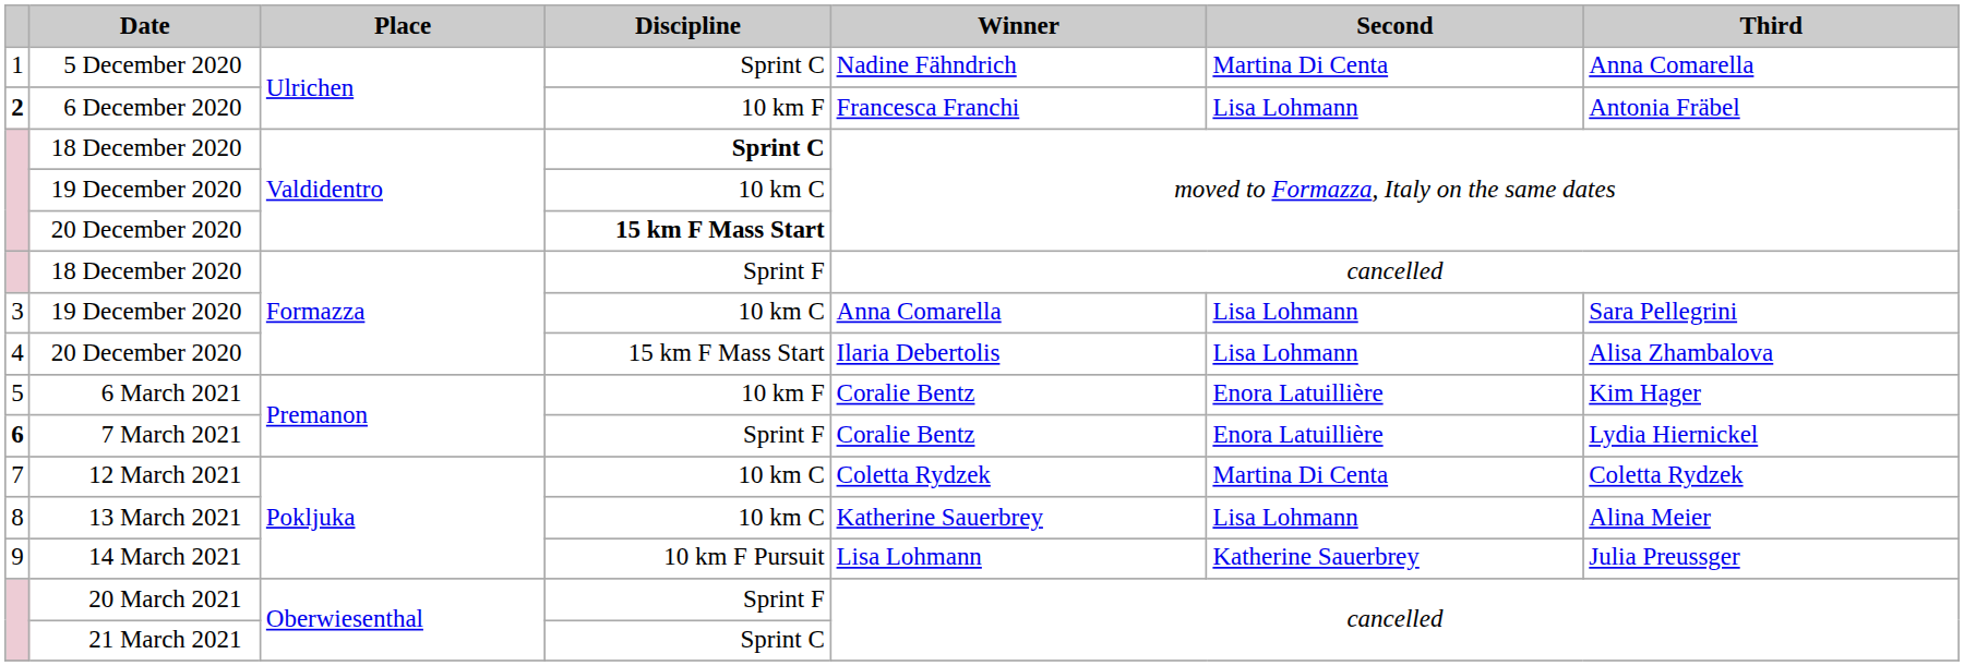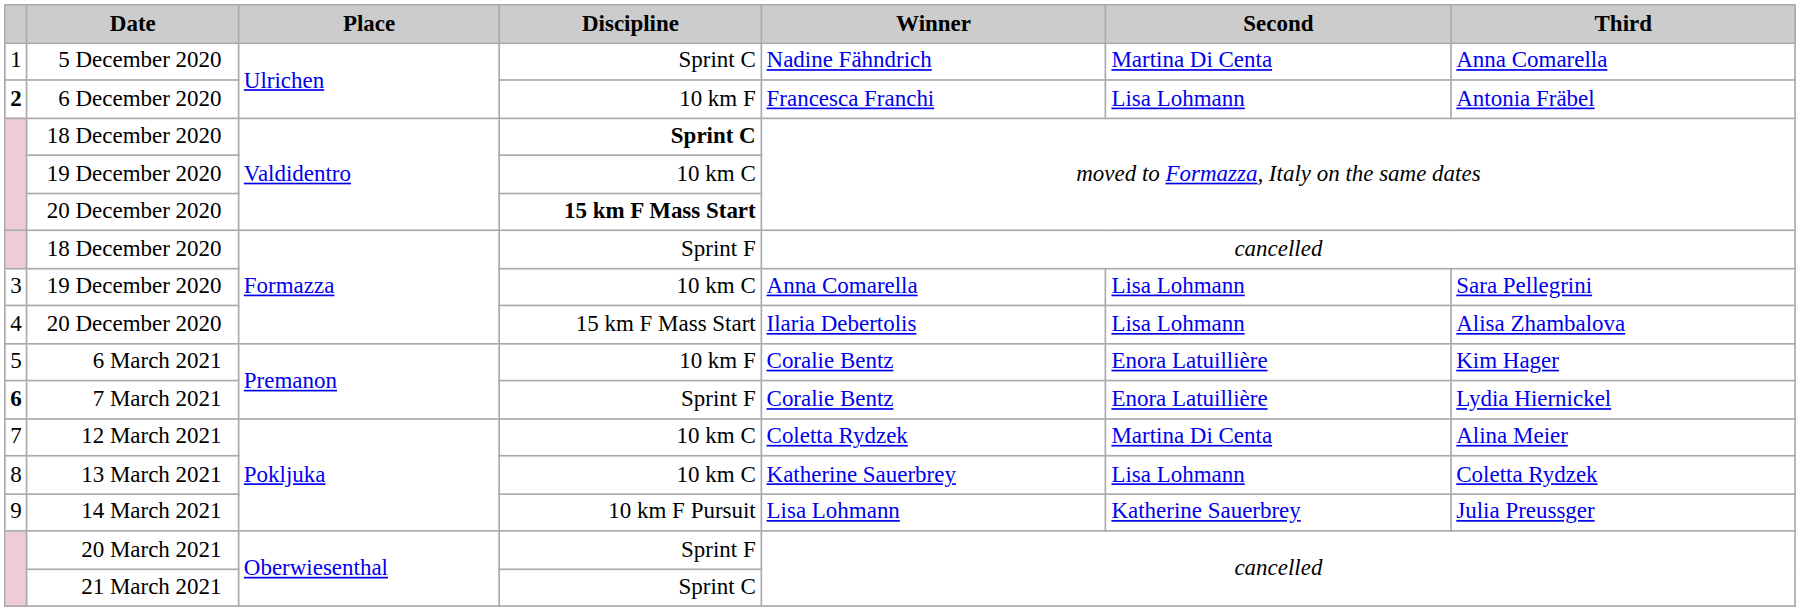12 March 2021 | Third: Coletta Rydzek -> Alina Meier
13 March 2021 | Third: Alina Meier -> Coletta Rydzek
